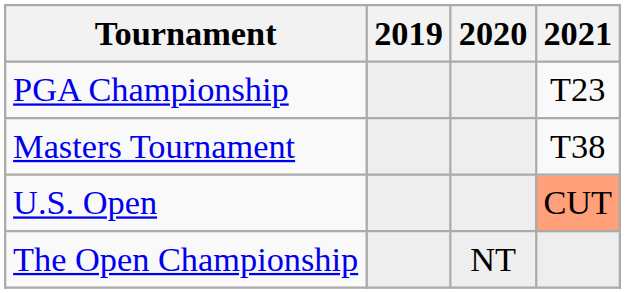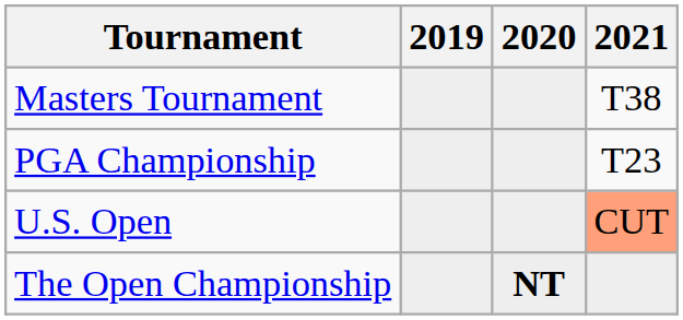rows swapped: Masters Tournament <-> PGA Championship
The Open Championship | 2020: normal -> bold
